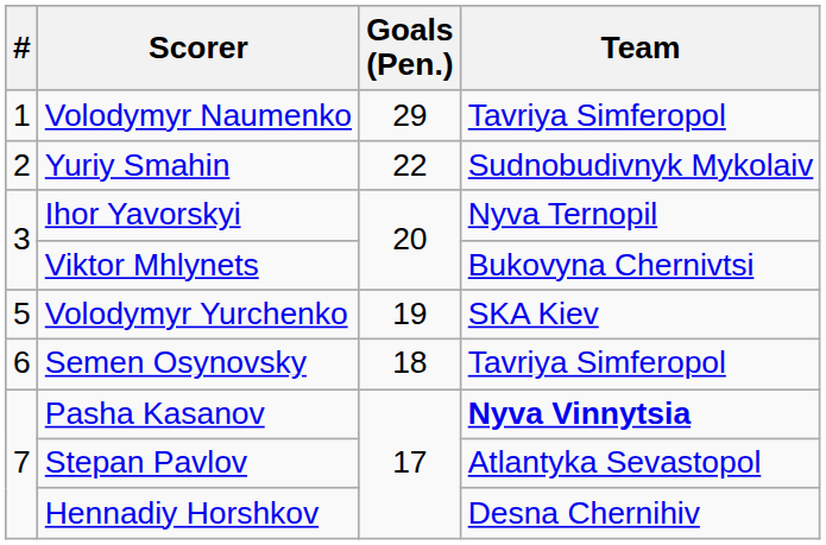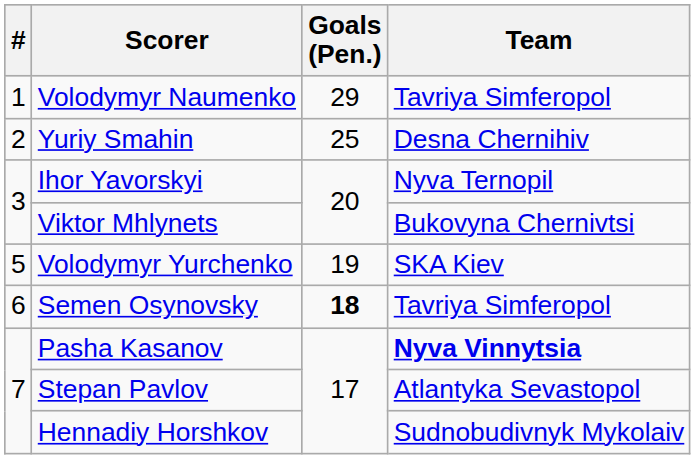Yuriy Smahin | Goals (Pen.): 22 -> 25
Yuriy Smahin | Team: Sudnobudivnyk Mykolaiv -> Desna Chernihiv
Semen Osynovsky | Goals (Pen.): normal -> bold
Hennadiy Horshkov | Team: Desna Chernihiv -> Sudnobudivnyk Mykolaiv
